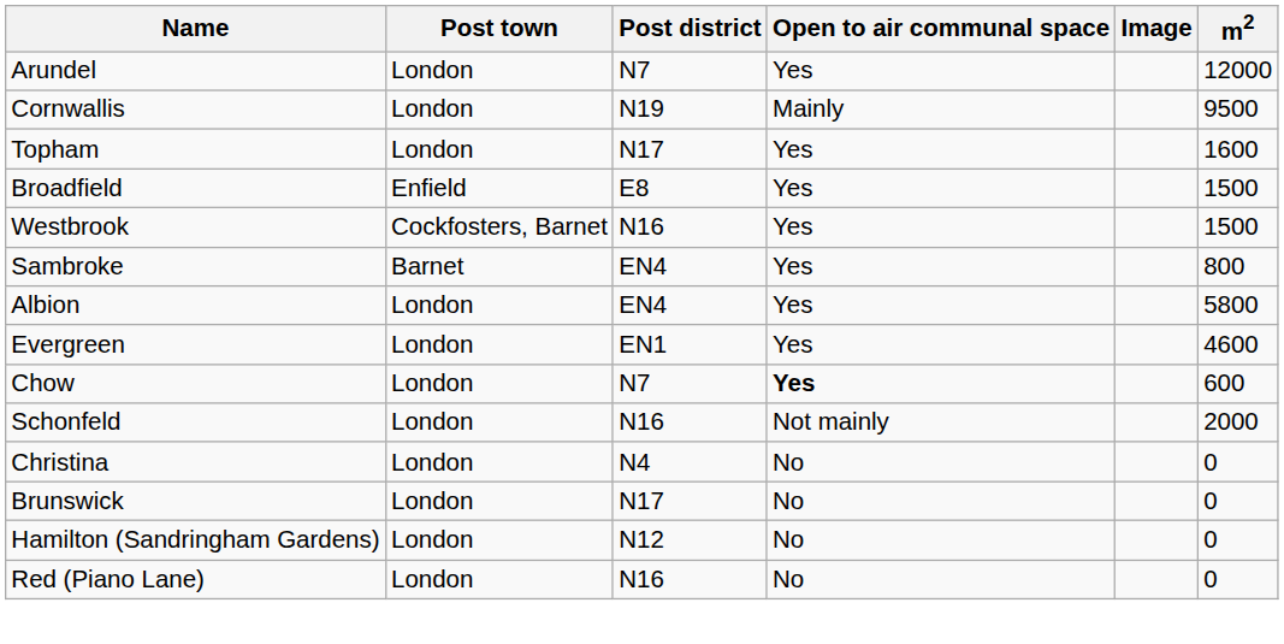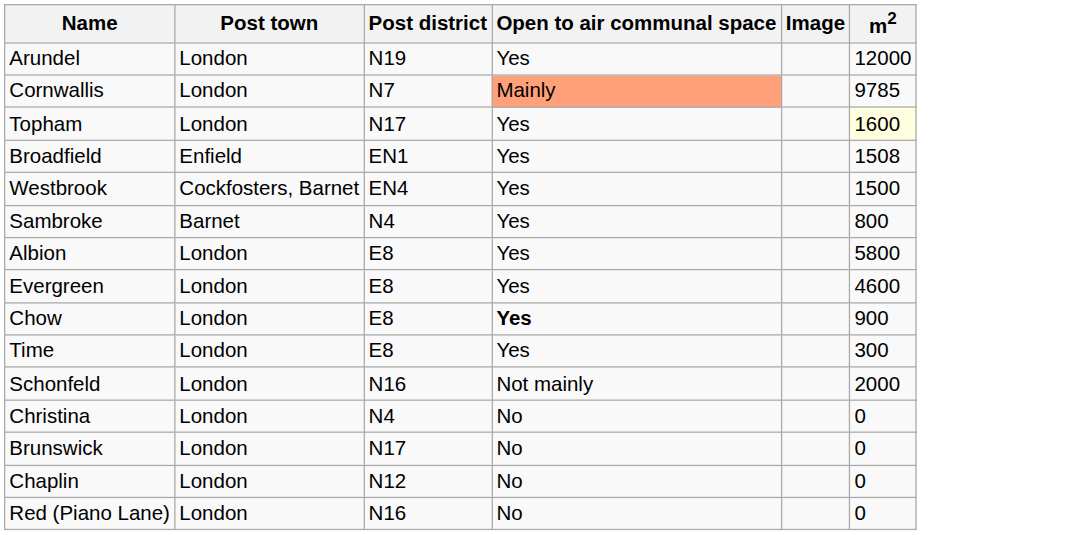Arundel | Post district: N7 -> N19
Cornwallis | Post district: N19 -> N7
Cornwallis | Open to air communal space: no background -> lightsalmon background
Cornwallis | m2: 9500 -> 9785
Topham | m2: no background -> lightyellow background
Broadfield | Post district: E8 -> EN1
Broadfield | m2: 1500 -> 1508
Westbrook | Post district: N16 -> EN4
Sambroke | Post district: EN4 -> N4
Albion | Post district: EN4 -> E8
Evergreen | Post district: EN1 -> E8
Chow | Post district: N7 -> E8
Chow | m2: 600 -> 900
+ row: Time | London | E8 | Yes | 300
+ row: Chaplin | London | N12 | No | 0
- row: Hamilton (Sandringham Gardens) | London | N12 | No | 0
